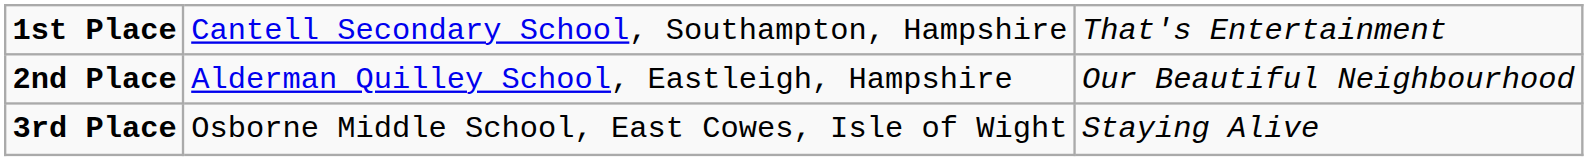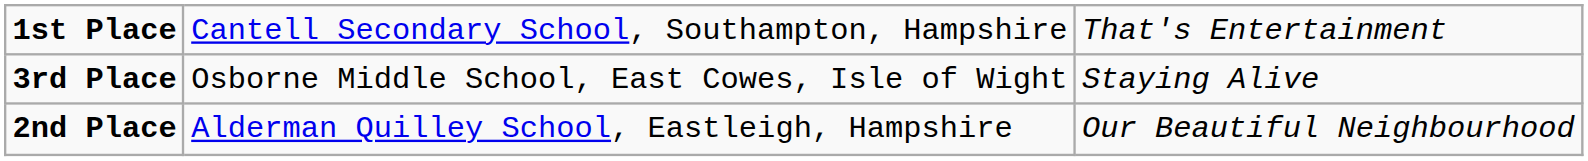rows swapped: 2nd Place <-> 3rd Place
